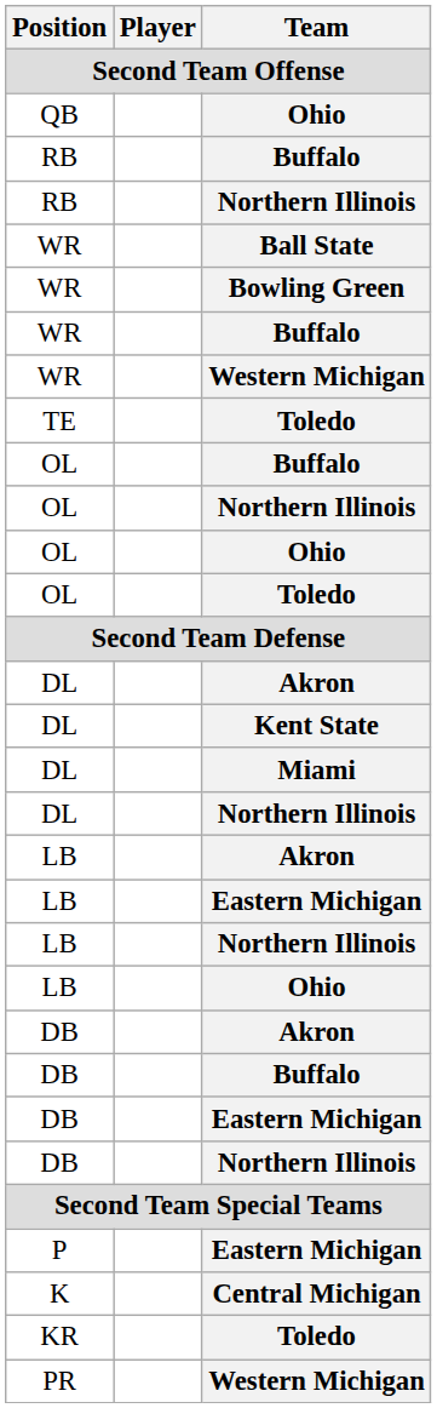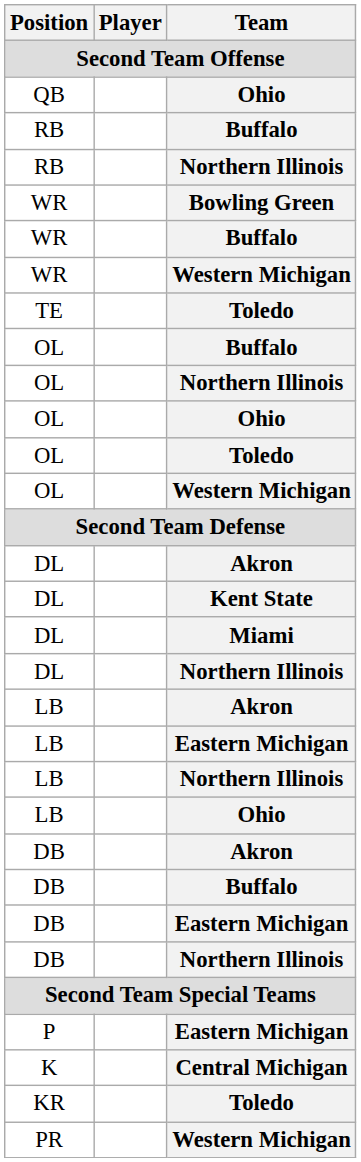- row: WR | Ball State
+ row: OL | Western Michigan
